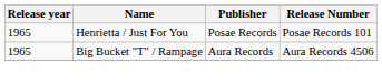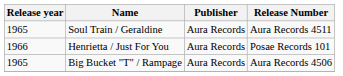+ row: 1965 | Soul Train / Geraldine | Aura Records | Aura Records 4511
Henrietta / Just For You | Release year: 1965 -> 1966
Henrietta / Just For You | Publisher: Posae Records -> Aura Records
